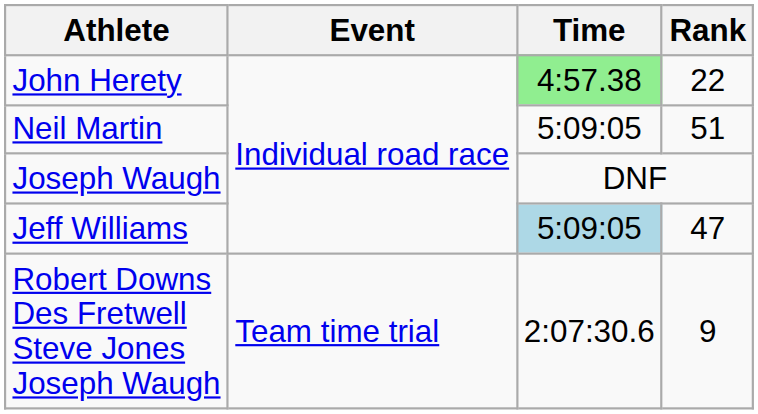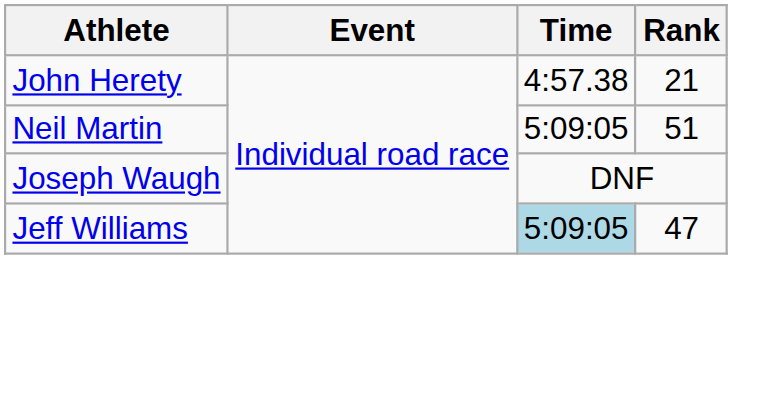John Herety | Time: lightgreen background -> no background
John Herety | Rank: 22 -> 21
- row: Robert Downs Des Fretwell Steve Jones Joseph Waugh | Team time trial | 2:07:30.6 | 9
